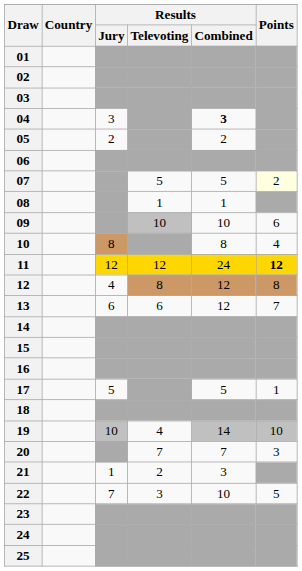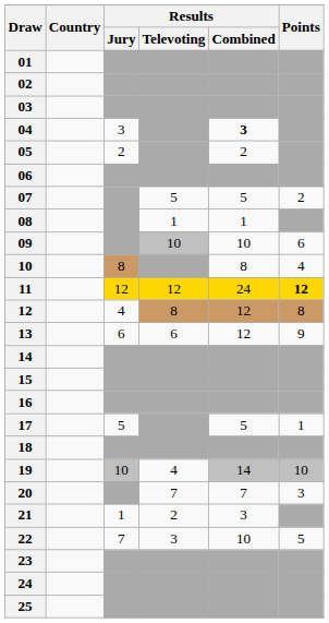07 | Points: lightyellow background -> no background
13 | Points: 7 -> 9
